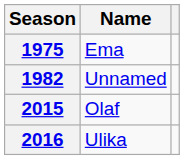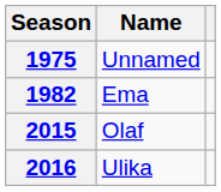1975 | Name: Ema -> Unnamed
1982 | Name: Unnamed -> Ema
